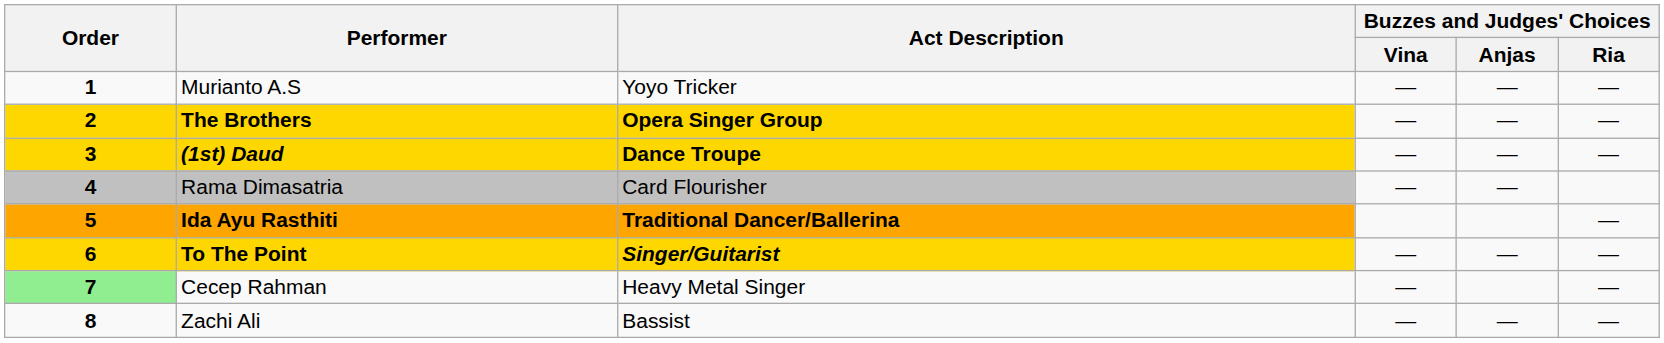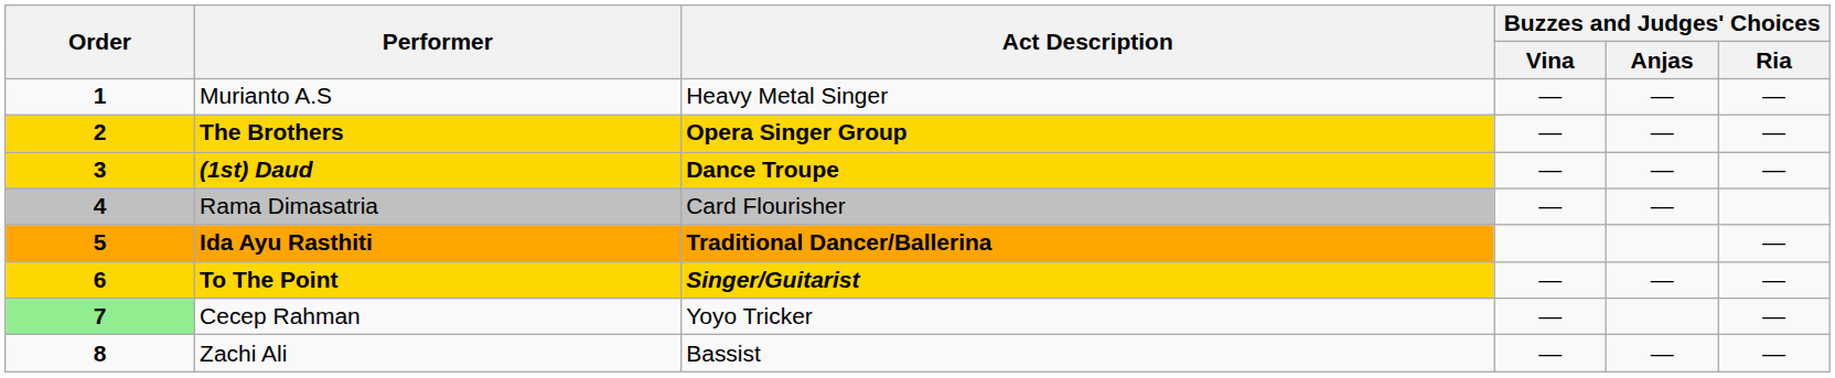Murianto A.S | Act Description: Yoyo Tricker -> Heavy Metal Singer
Cecep Rahman | Act Description: Heavy Metal Singer -> Yoyo Tricker
